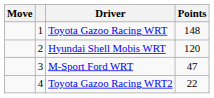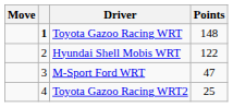Toyota Gazoo Racing WRT | column 2: normal -> bold
Hyundai Shell Mobis WRT | Points: 120 -> 122
Toyota Gazoo Racing WRT2 | Points: 22 -> 25
